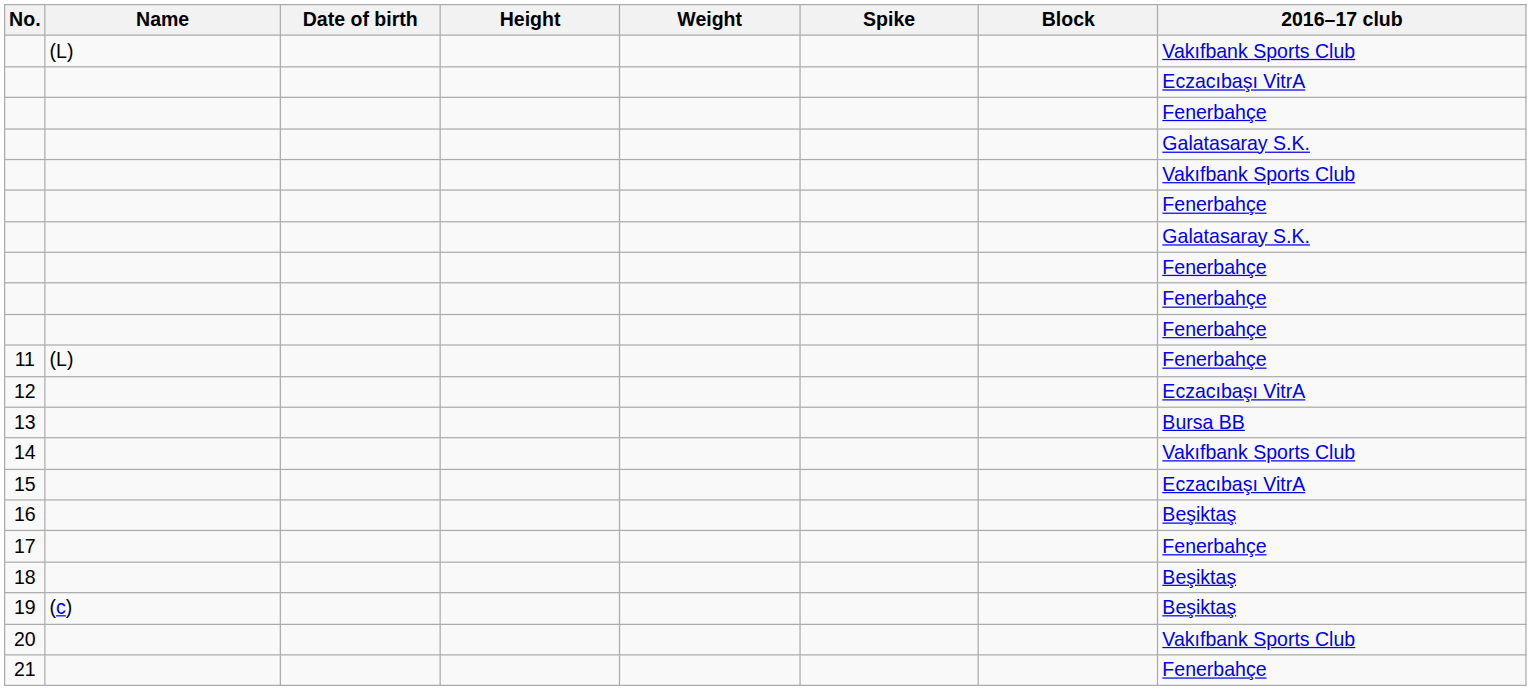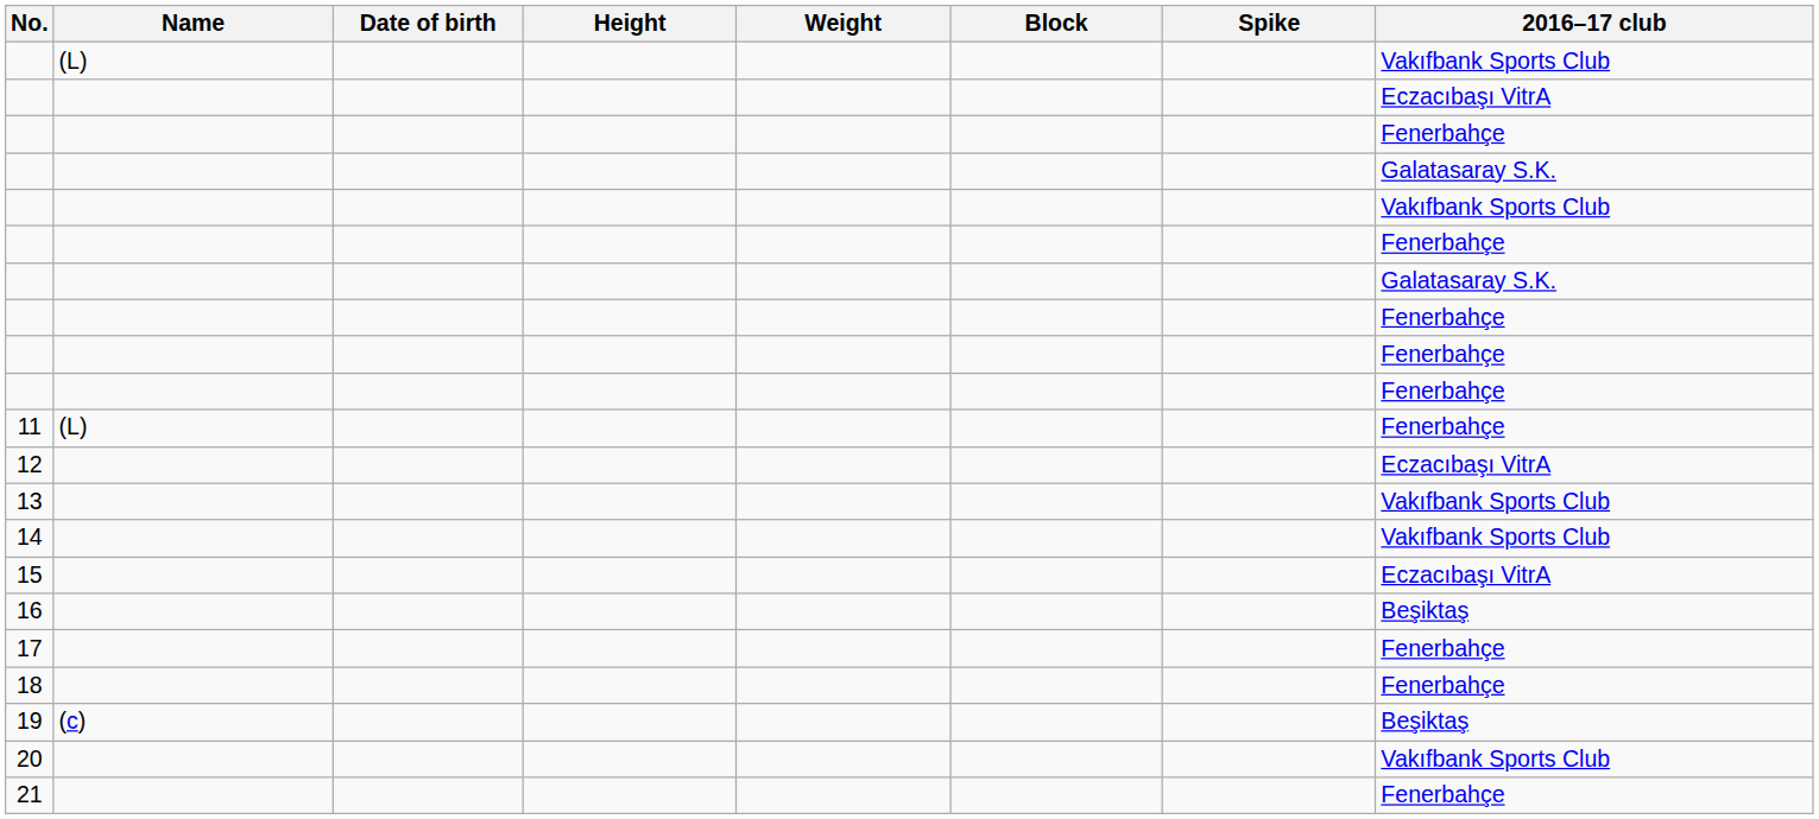columns swapped: Spike <-> Block
13 | 2016–17 club: Bursa BB -> Vakıfbank Sports Club
18 | 2016–17 club: Beşiktaş -> Fenerbahçe
